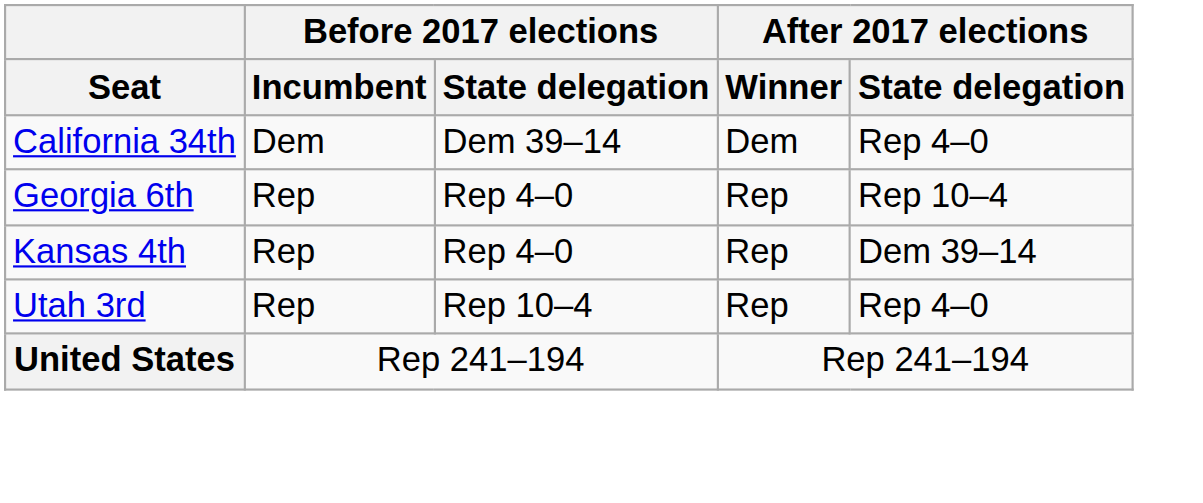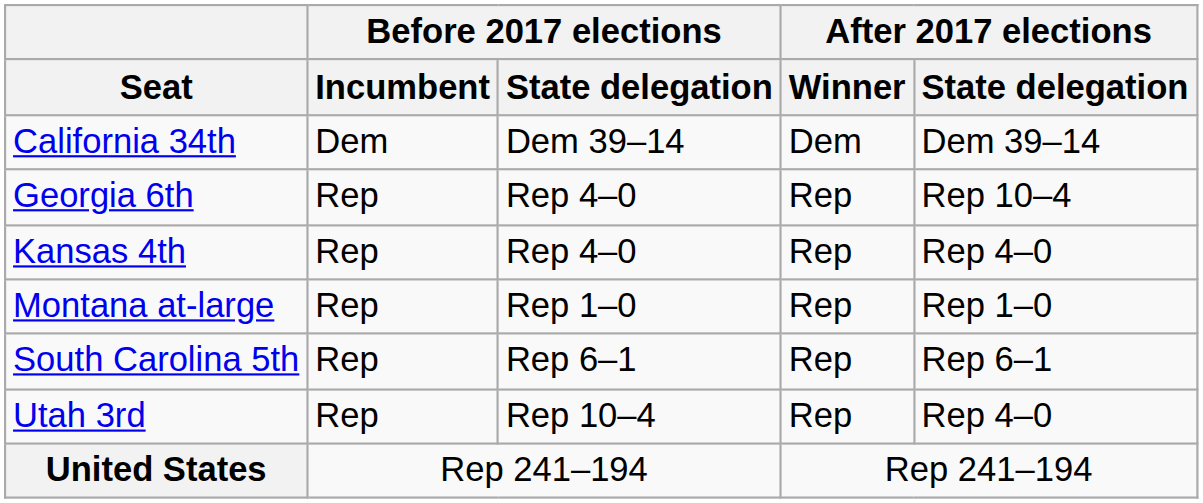California 34th | After 2017 elections / State delegation: Rep 4–0 -> Dem 39–14
Kansas 4th | After 2017 elections / State delegation: Dem 39–14 -> Rep 4–0
+ row: Montana at-large | Rep | Rep 1–0 | Rep | Rep 1–0
+ row: South Carolina 5th | Rep | Rep 6–1 | Rep | Rep 6–1
